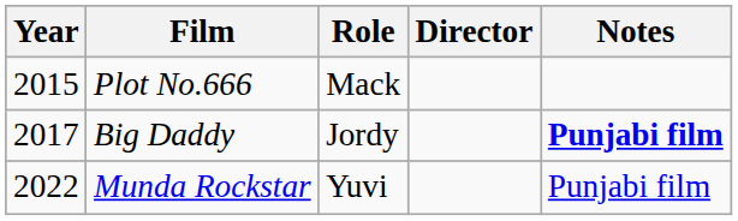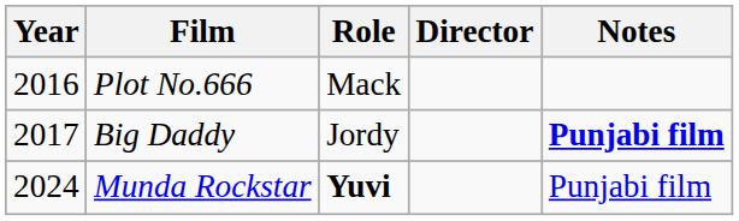Plot No.666 | Year: 2015 -> 2016
Munda Rockstar | Year: 2022 -> 2024
Munda Rockstar | Role: normal -> bold
